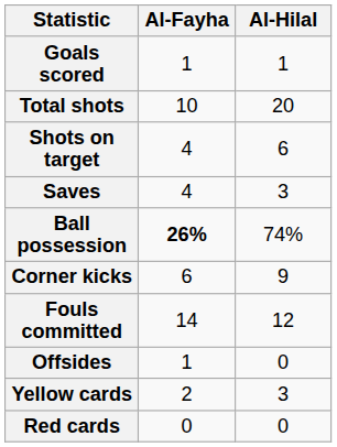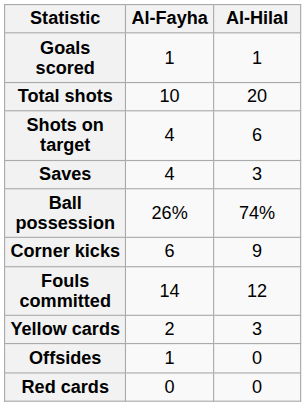Ball possession | Al-Fayha: bold -> normal
rows swapped: Offsides <-> Yellow cards
